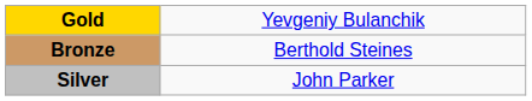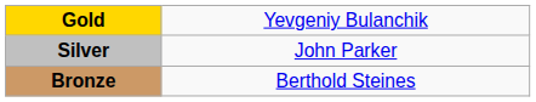rows swapped: Silver <-> Bronze
